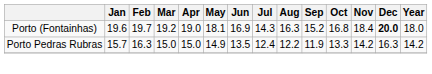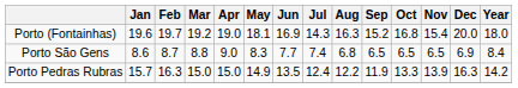Porto (Fontainhas) | Nov: 18.4 -> 15.4
Porto (Fontainhas) | Dec: bold -> normal
+ row: Porto São Gens | 8.6 | 8.7 | 8.8 | 9.0 | 8.3 | 7.7 | 7.4 | 6.8 | 6.5 | 6.5 | 6.5 | 6.9 | 8.4
Porto Pedras Rubras | Nov: 14.2 -> 13.9
